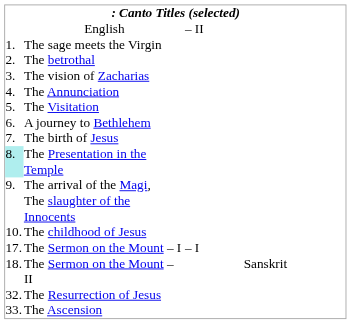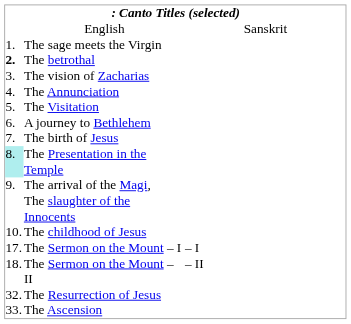English | column 3: – II -> Sanskrit
The betrothal | column 1: normal -> bold
The Sermon on the Mount – II | column 3: Sanskrit -> – II
